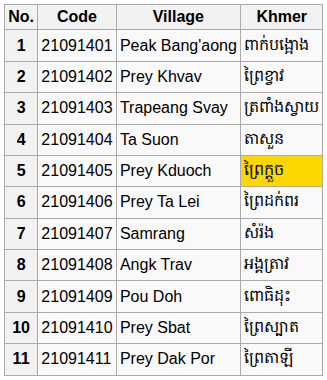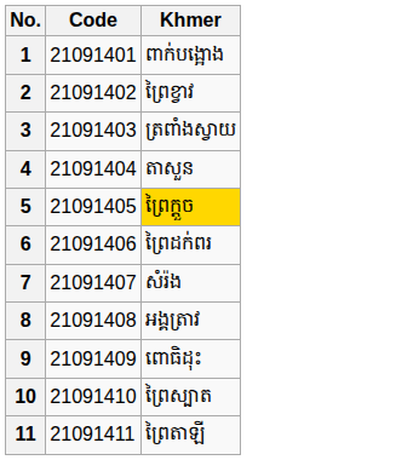- column: Village | Peak Bang'aong | Prey Khvav | Trapeang Svay | Ta Suon | Prey Kduoch | Prey Ta Lei | Samrang | Angk Trav | Pou Doh | Prey Sbat | Prey Dak Por
